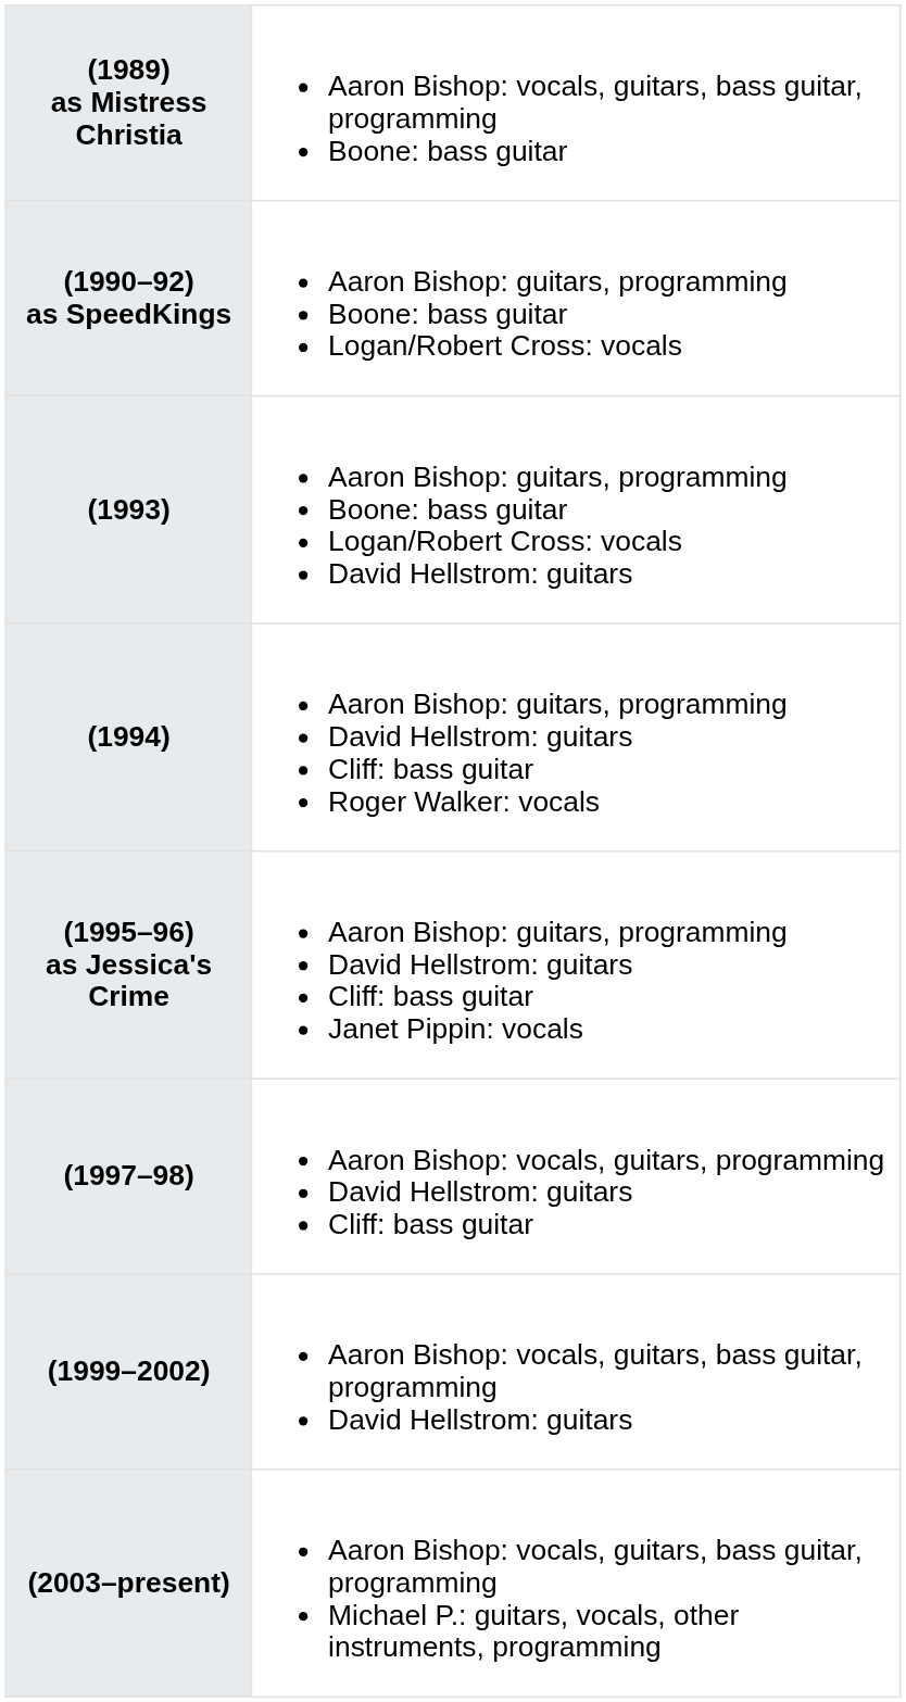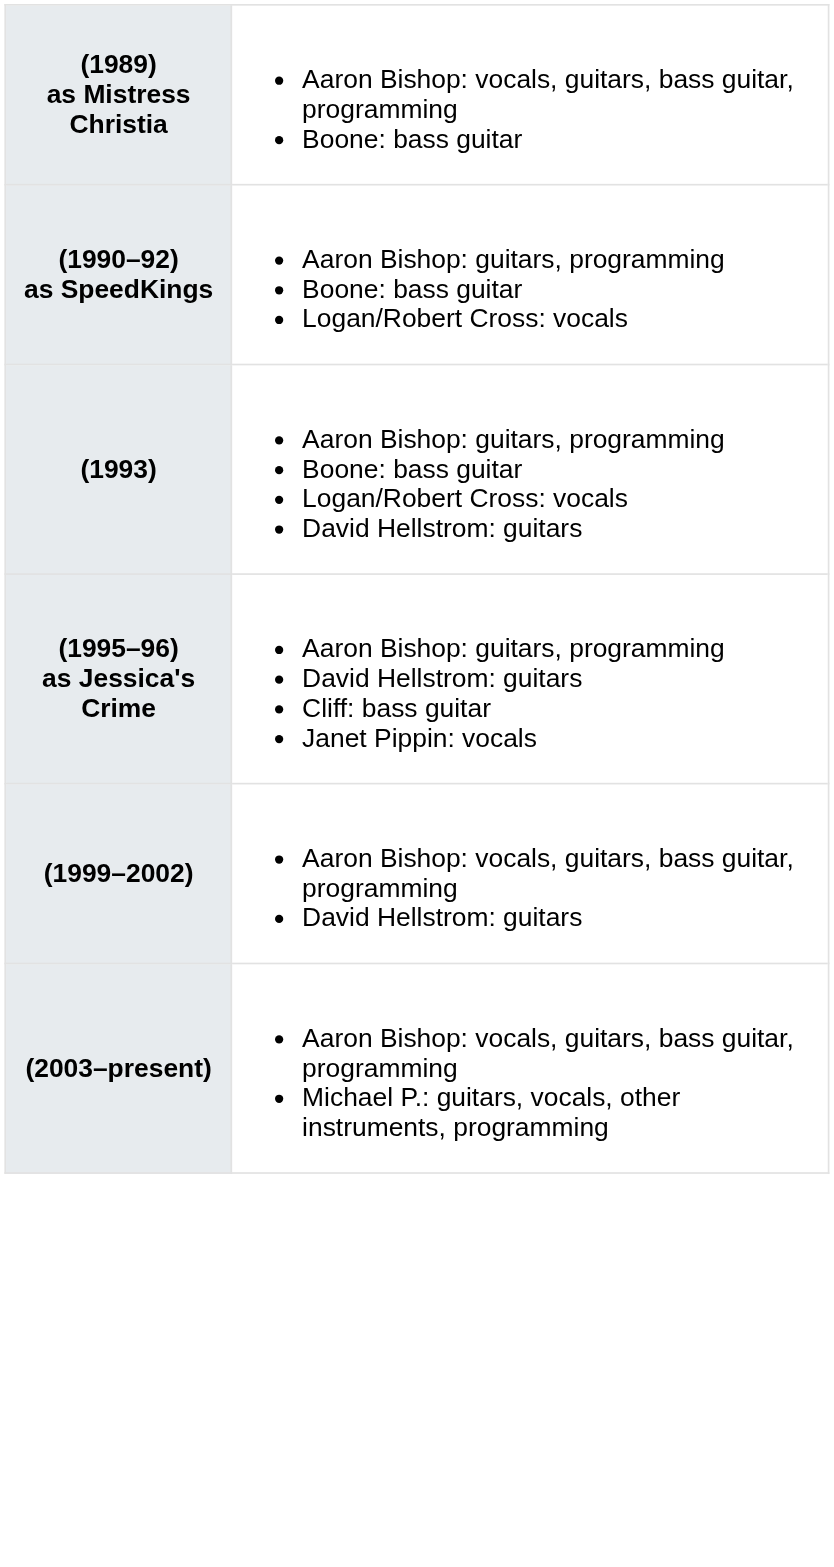- row: (1994) | Aaron Bishop: guitars, programming David Hellstrom: guitars Cliff: bass guitar Roger Walker: vocals
- row: (1997–98) | Aaron Bishop: vocals, guitars, programming David Hellstrom: guitars Cliff: bass guitar
